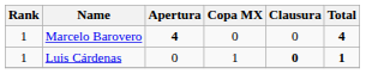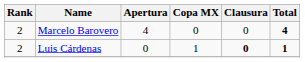Marcelo Barovero | Rank: 1 -> 2
Marcelo Barovero | Apertura: bold -> normal
Luis Cárdenas | Rank: 1 -> 2
